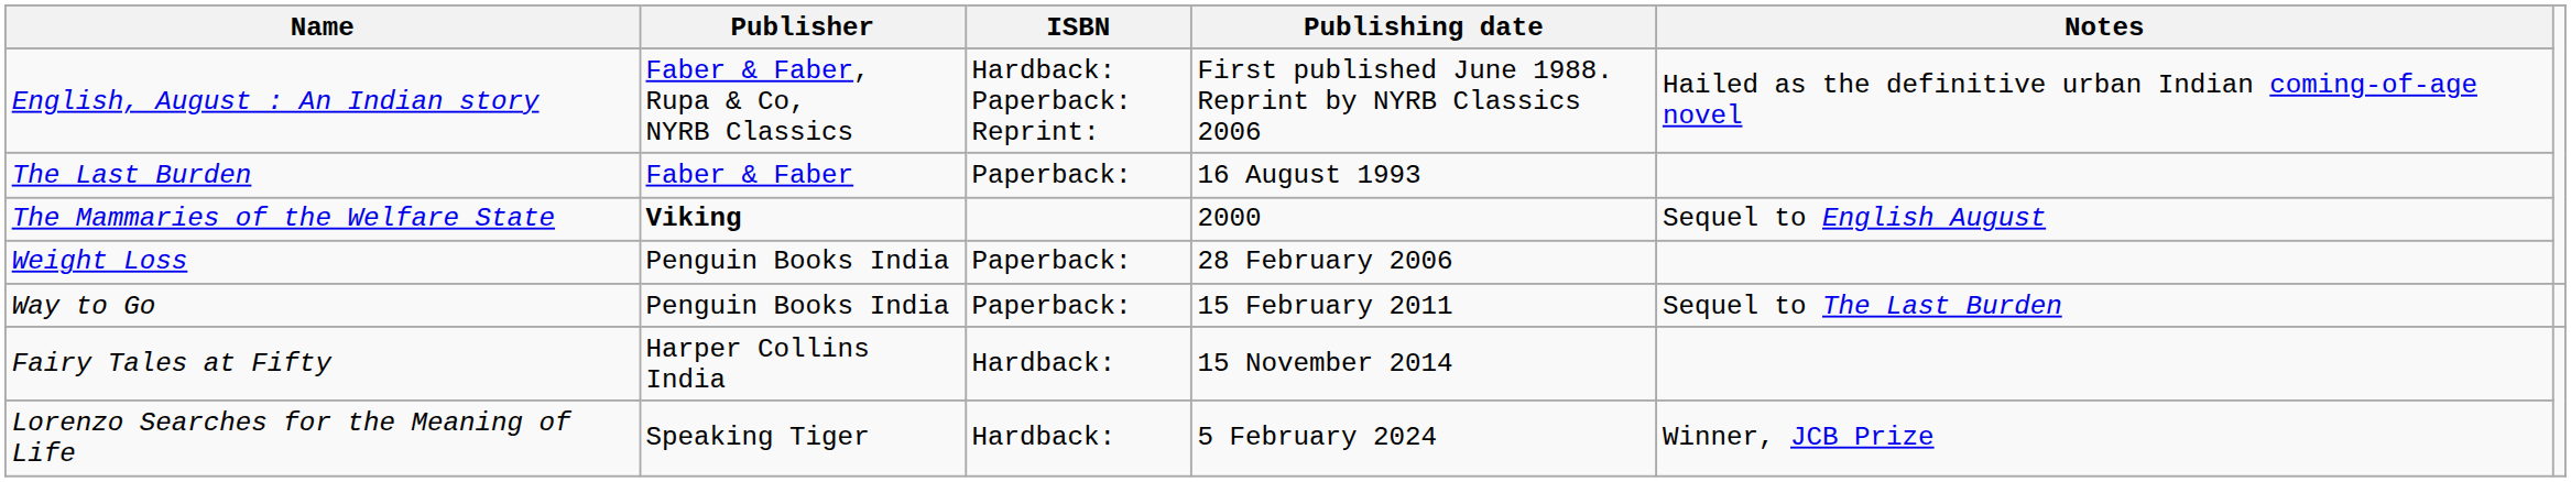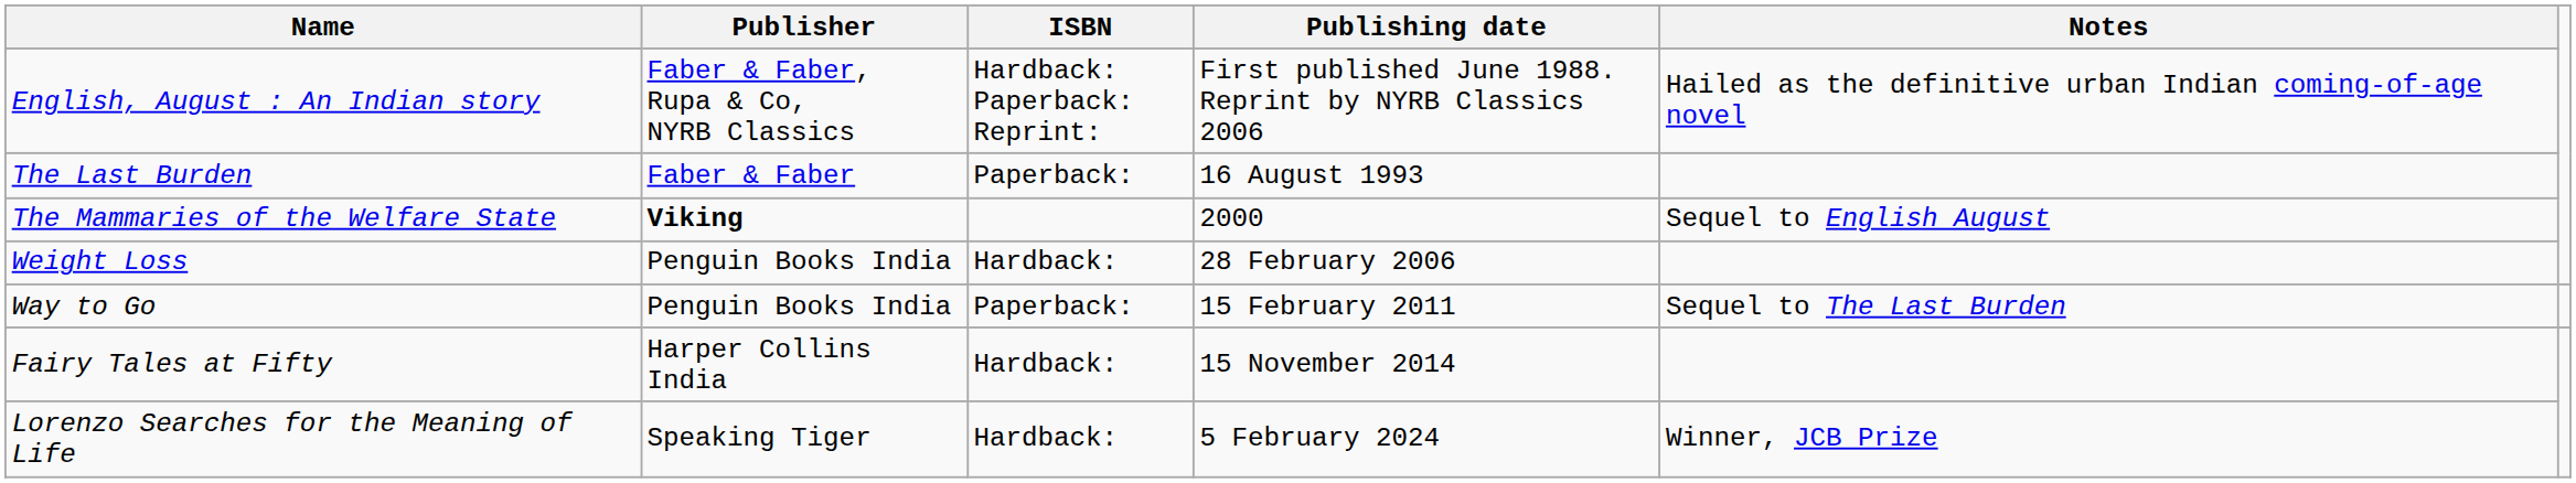Weight Loss | ISBN: Paperback: -> Hardback:
